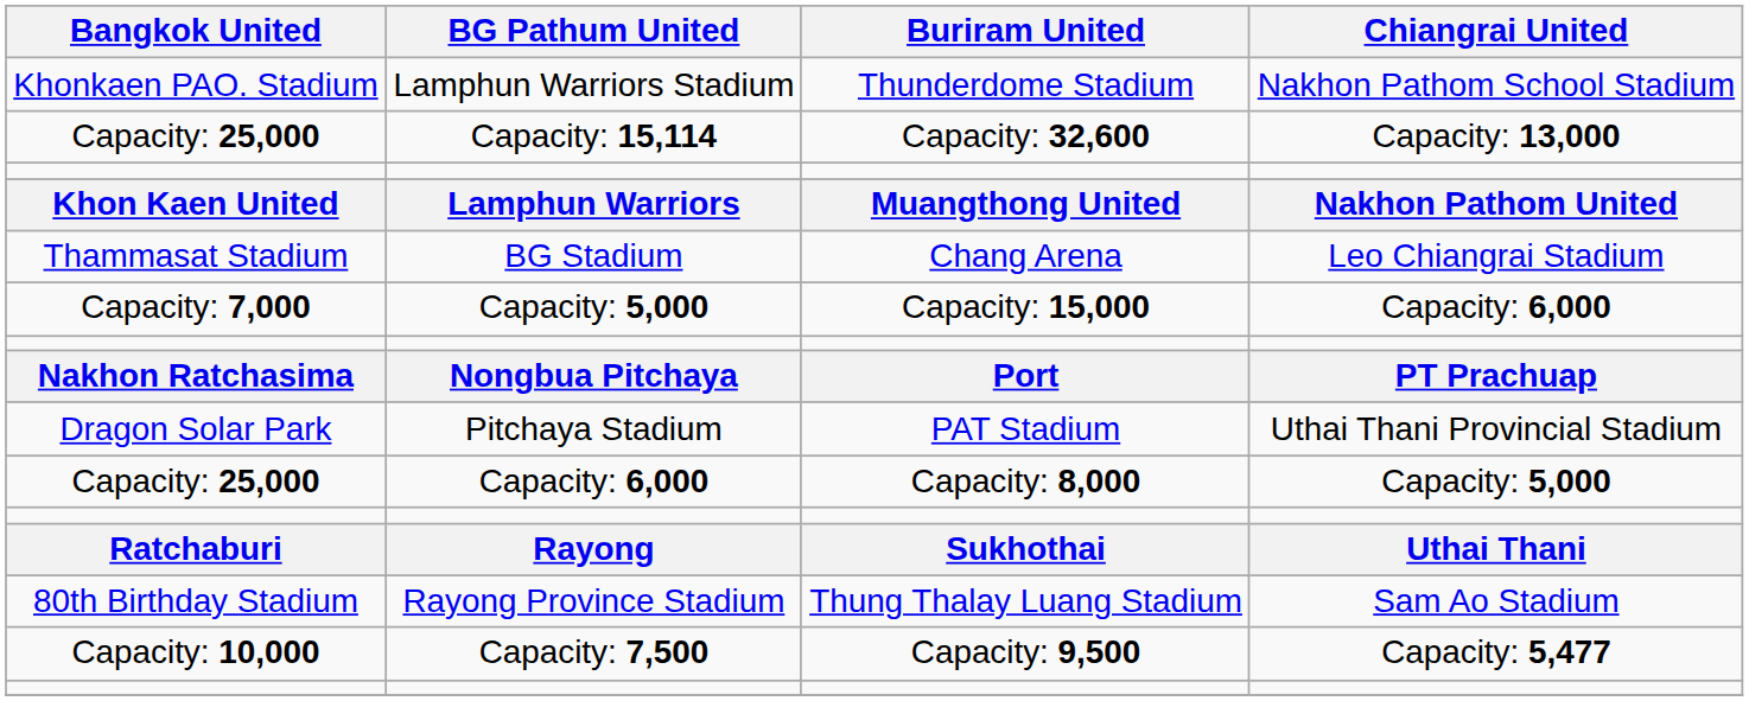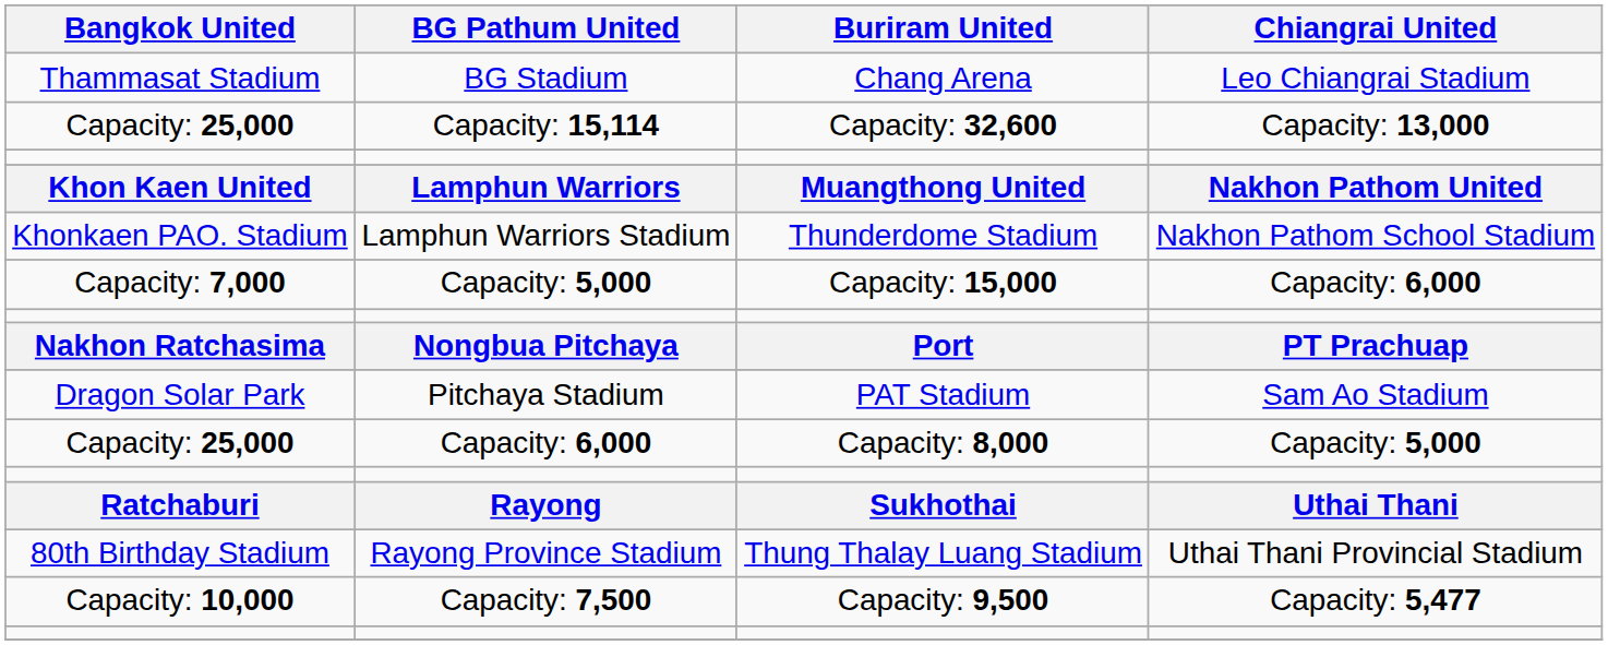rows swapped: BG Stadium <-> Lamphun Warriors Stadium
Pitchaya Stadium | Chiangrai United: Uthai Thani Provincial Stadium -> Sam Ao Stadium
Rayong Province Stadium | Chiangrai United: Sam Ao Stadium -> Uthai Thani Provincial Stadium
